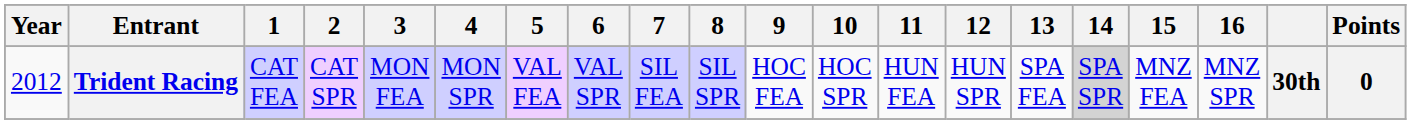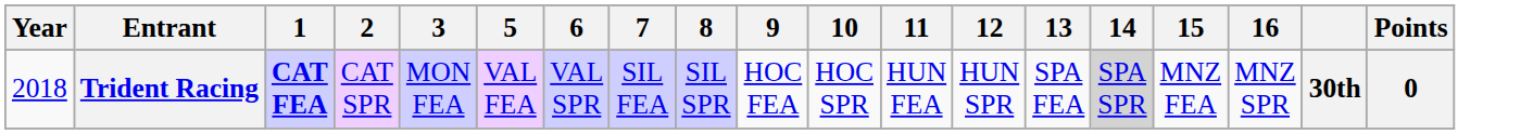- column: 4 | MON SPR
Trident Racing | Year: 2012 -> 2018
Trident Racing | 1: normal -> bold
